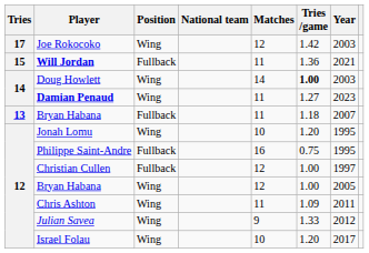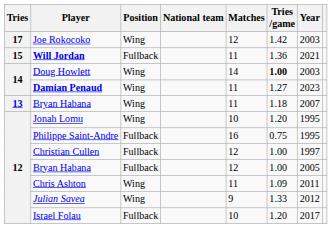13 / Bryan Habana | Position: Fullback -> Wing
12 / Bryan Habana | Position: Wing -> Fullback
Israel Folau | Position: Wing -> Fullback
